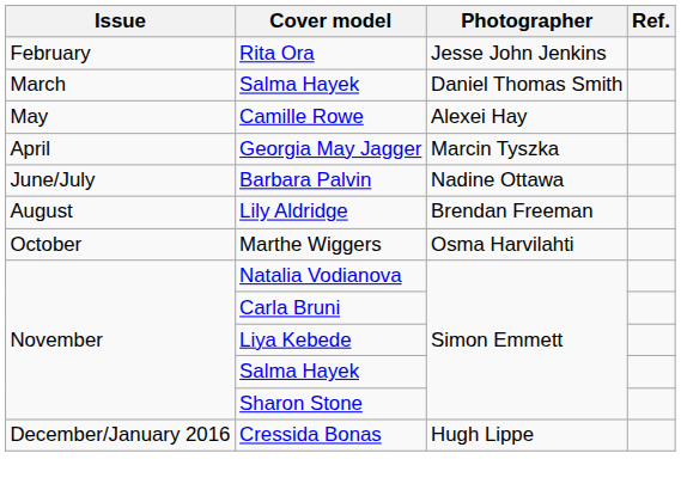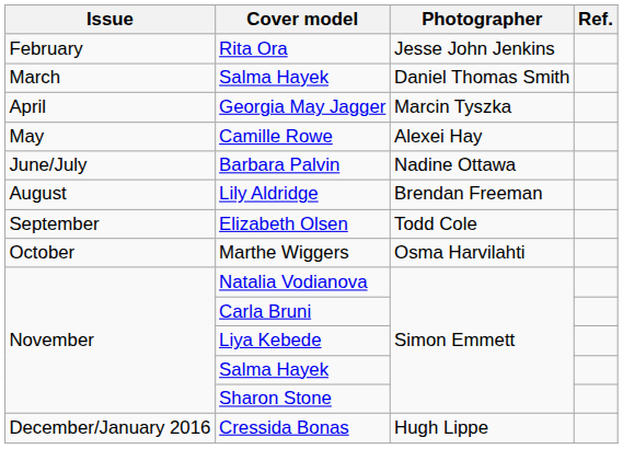rows swapped: Georgia May Jagger <-> Camille Rowe
+ row: September | Elizabeth Olsen | Todd Cole
